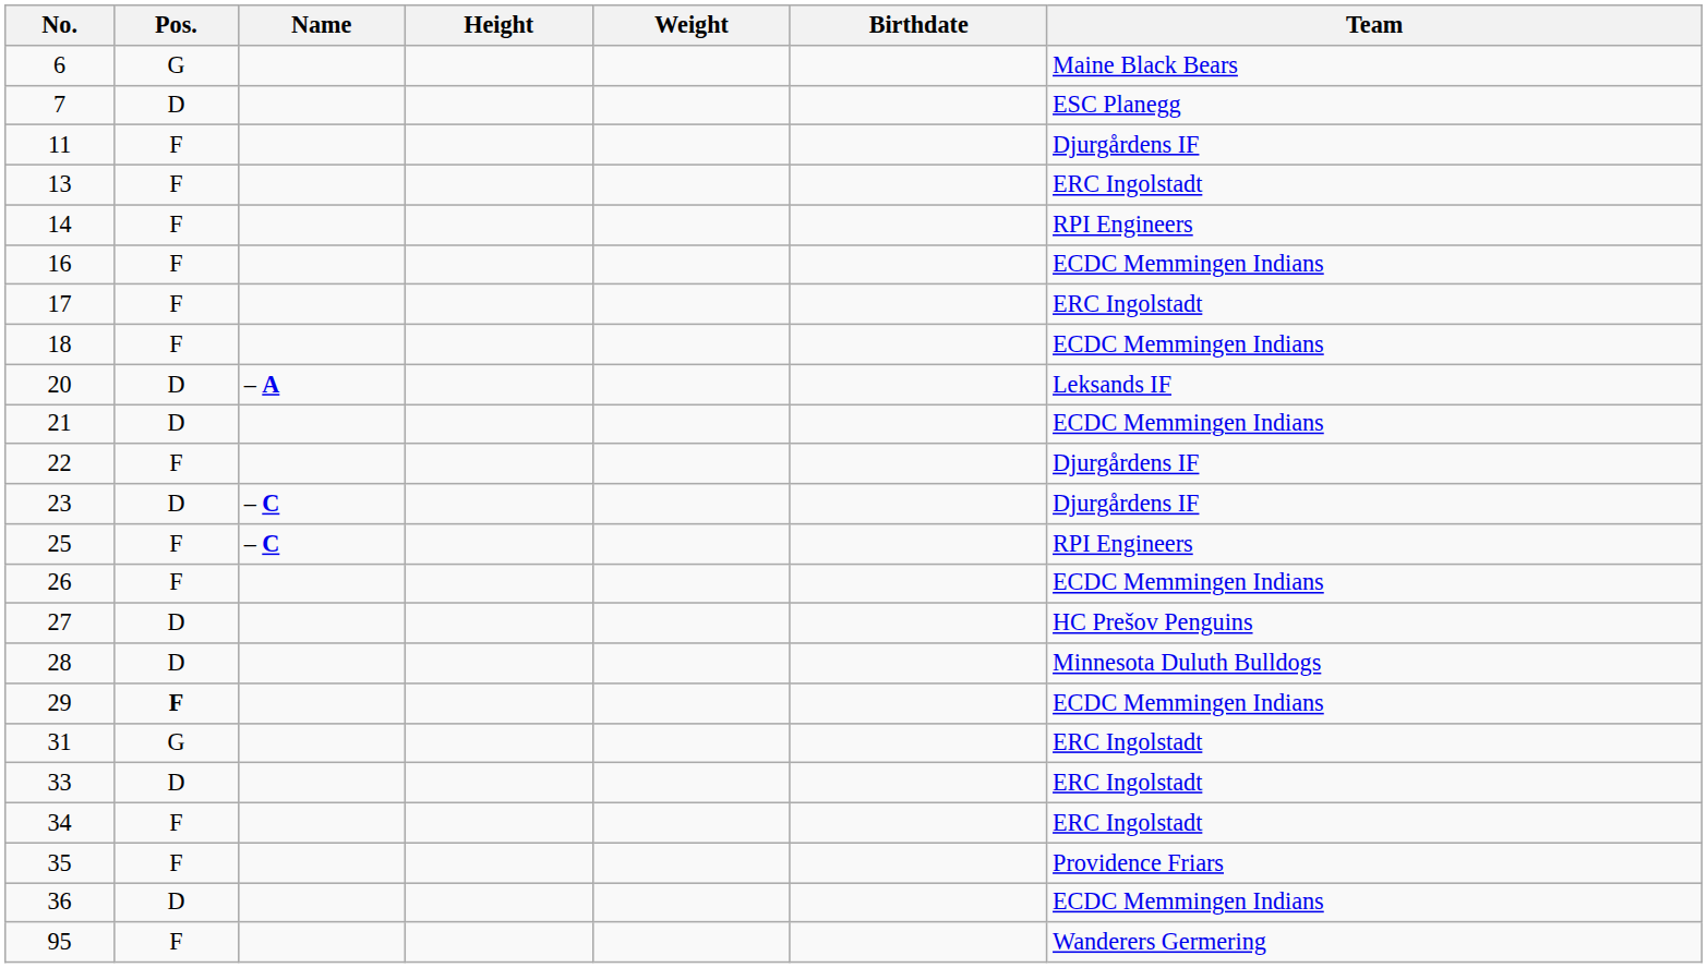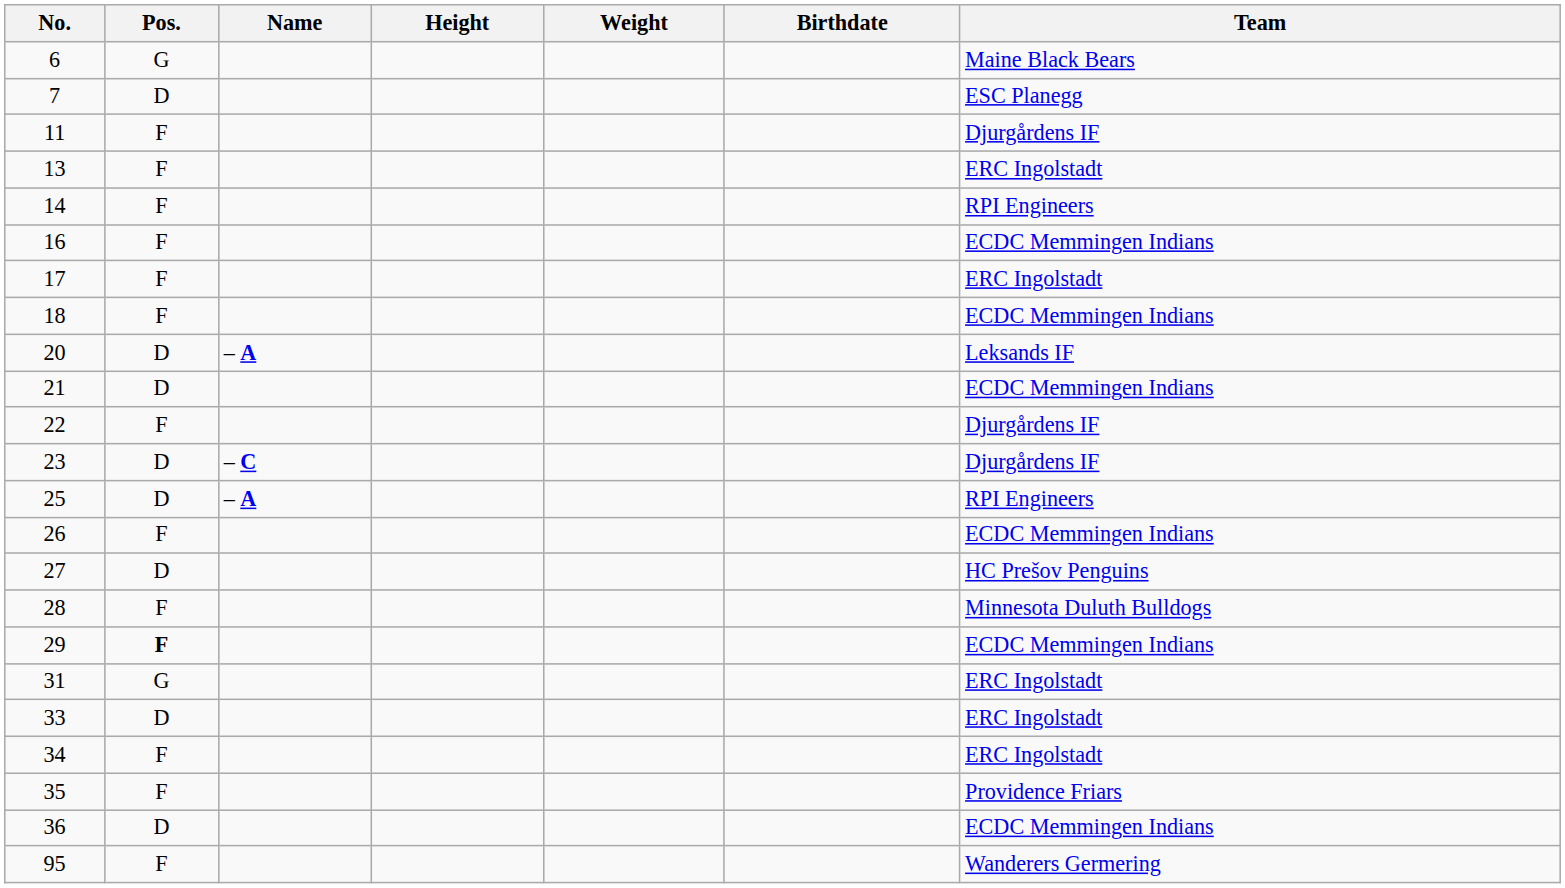25 | Pos.: F -> D
25 | Name: – C -> – A
28 | Pos.: D -> F
